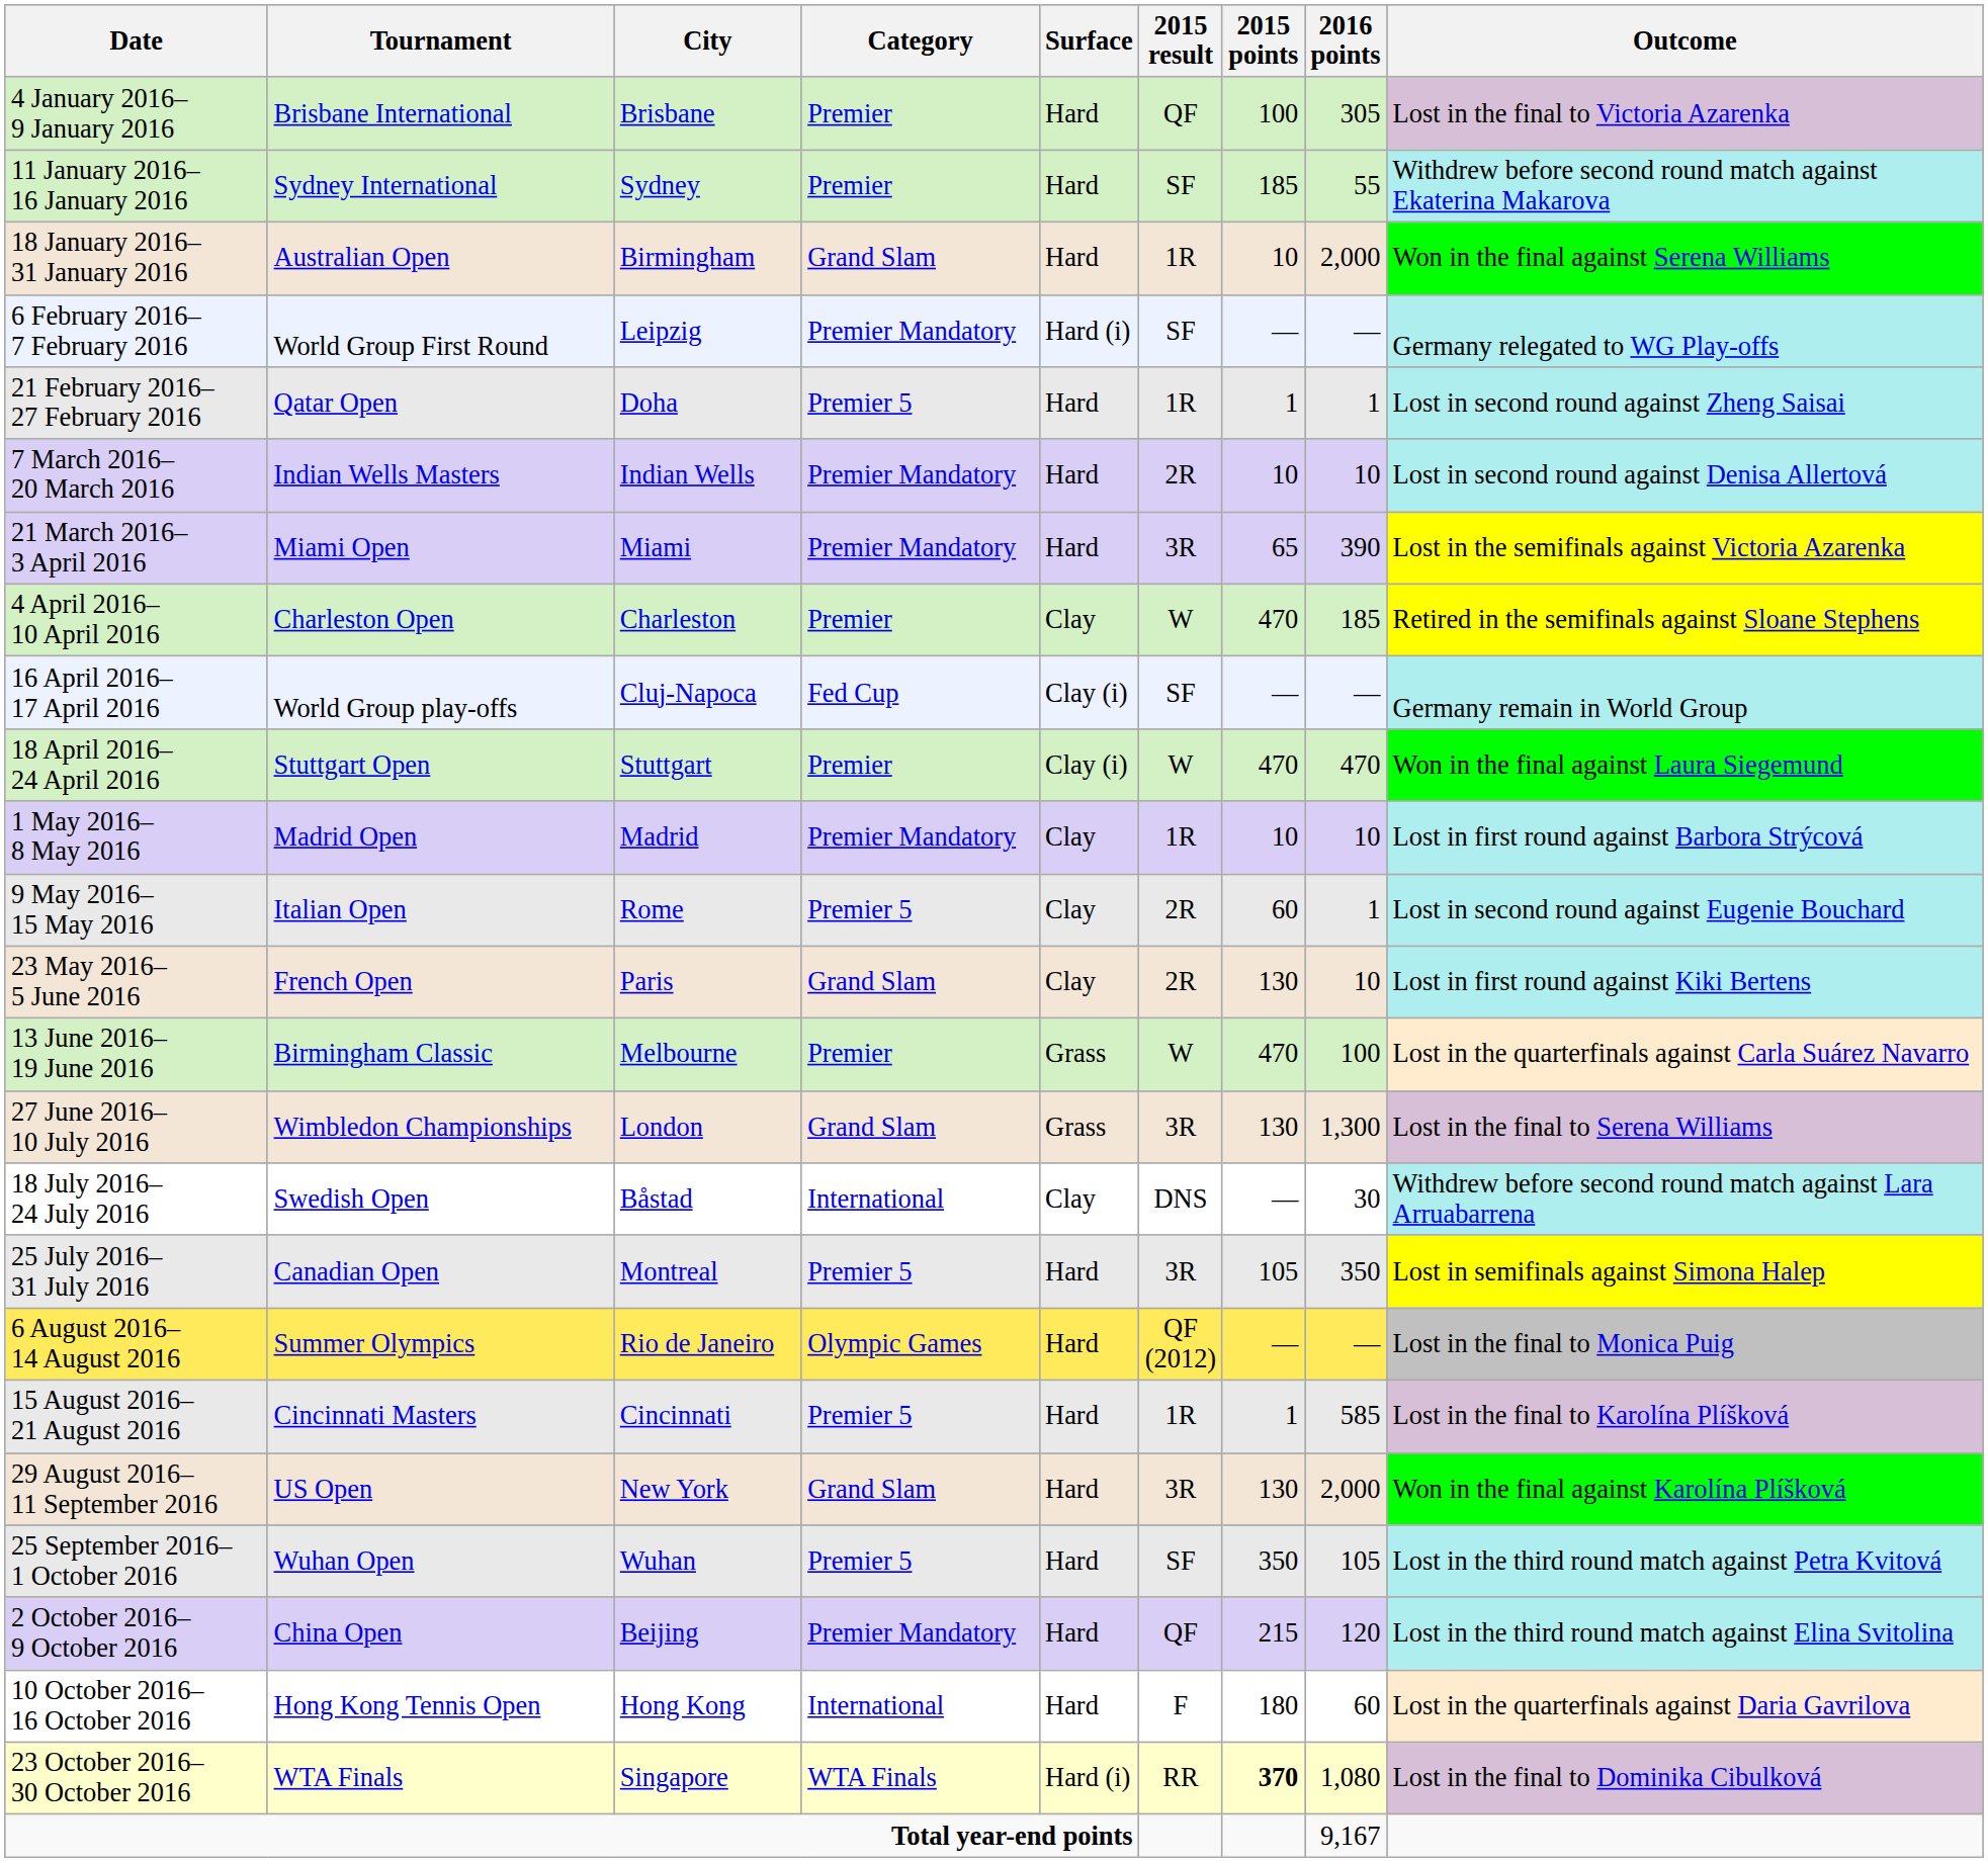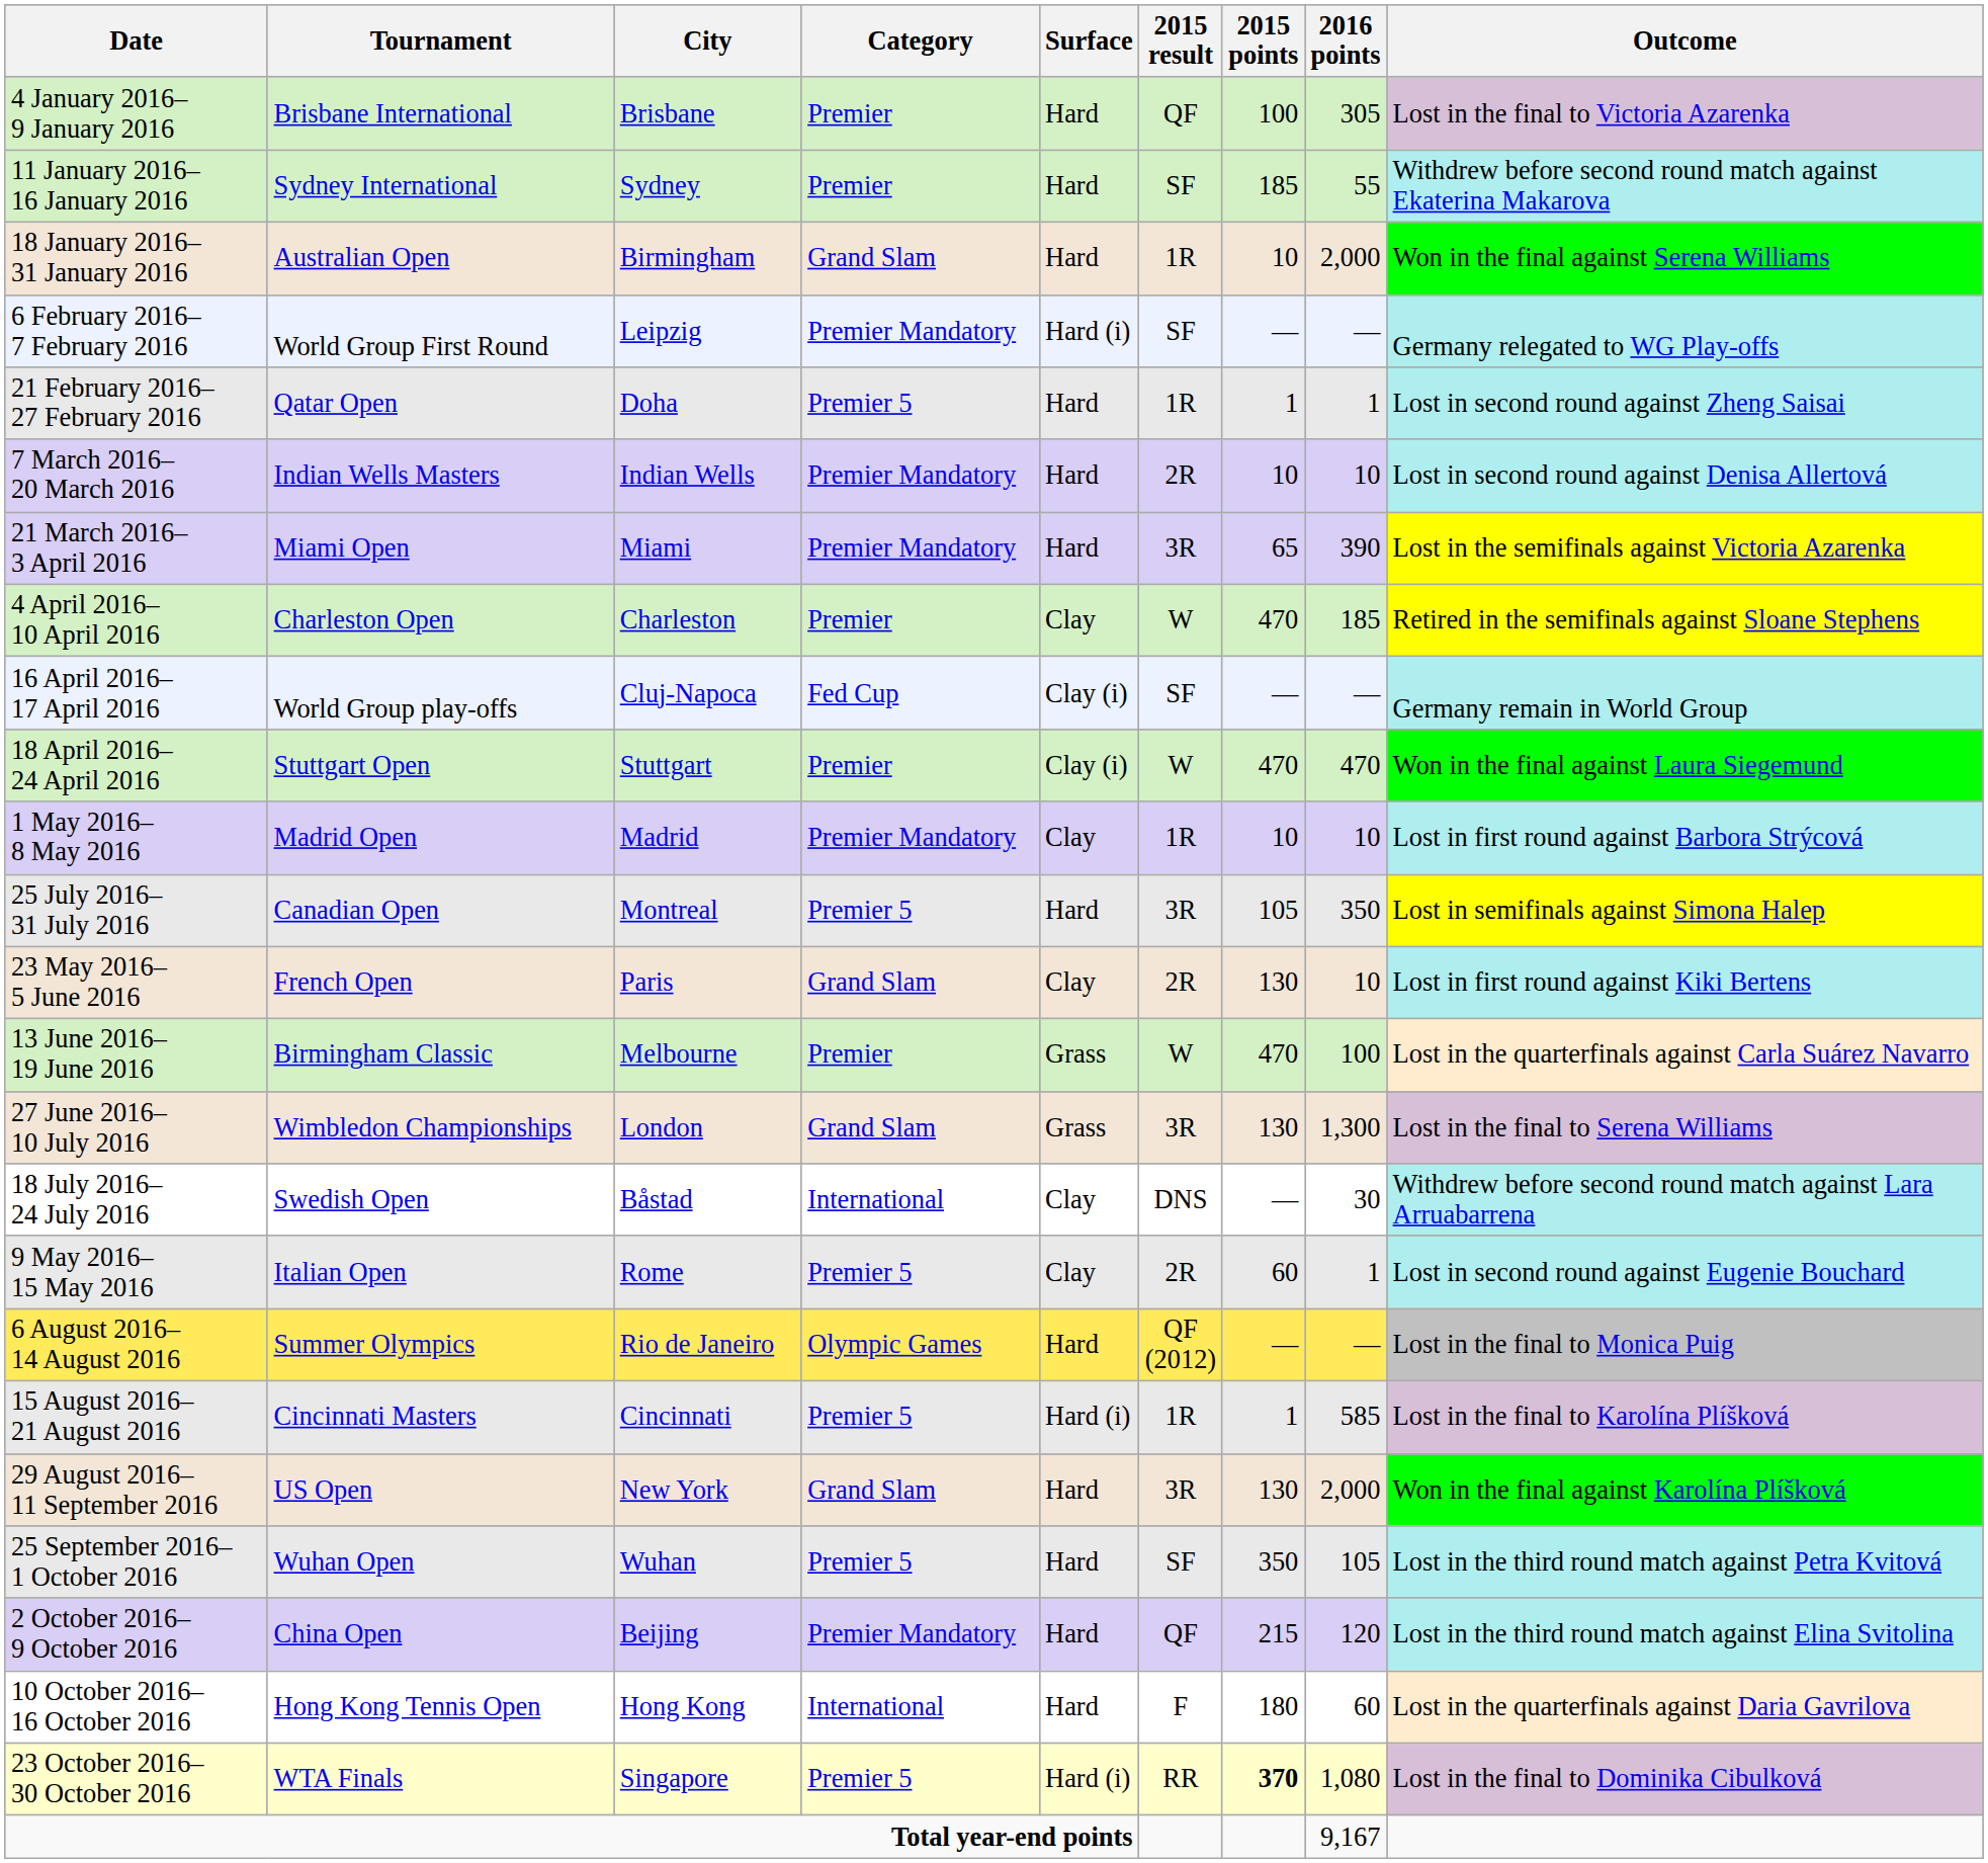rows swapped: 9 May 2016– 15 May 2016 <-> 25 July 2016– 31 July 2016
15 August 2016– 21 August 2016 | Surface: Hard -> Hard (i)
23 October 2016– 30 October 2016 | Category: WTA Finals -> Premier 5
